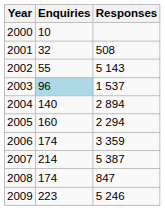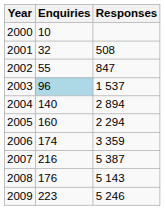2002 | Responses: 5 143 -> 847
2007 | Enquiries: 214 -> 216
2008 | Enquiries: 174 -> 176
2008 | Responses: 847 -> 5 143
